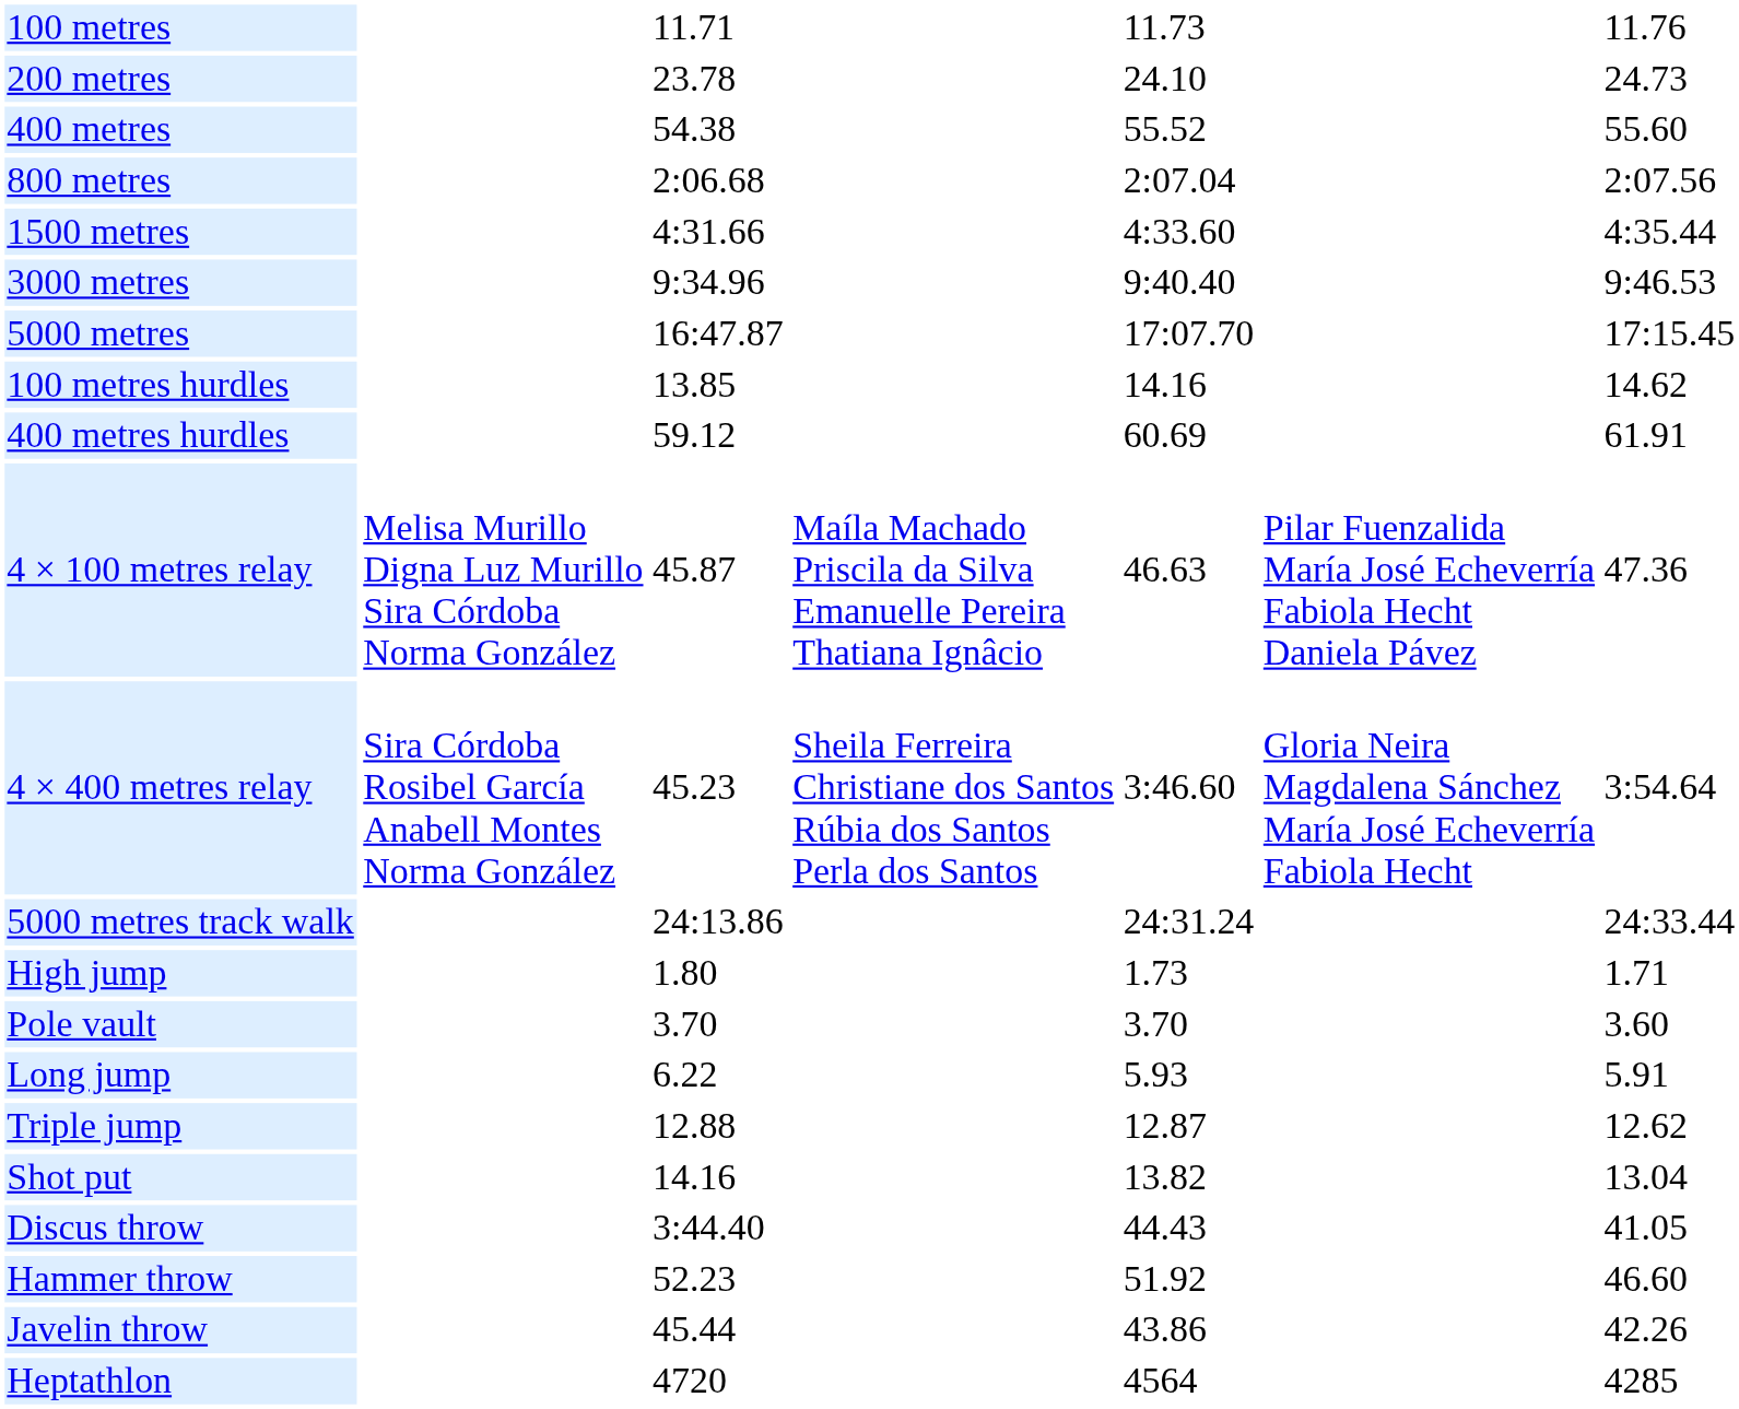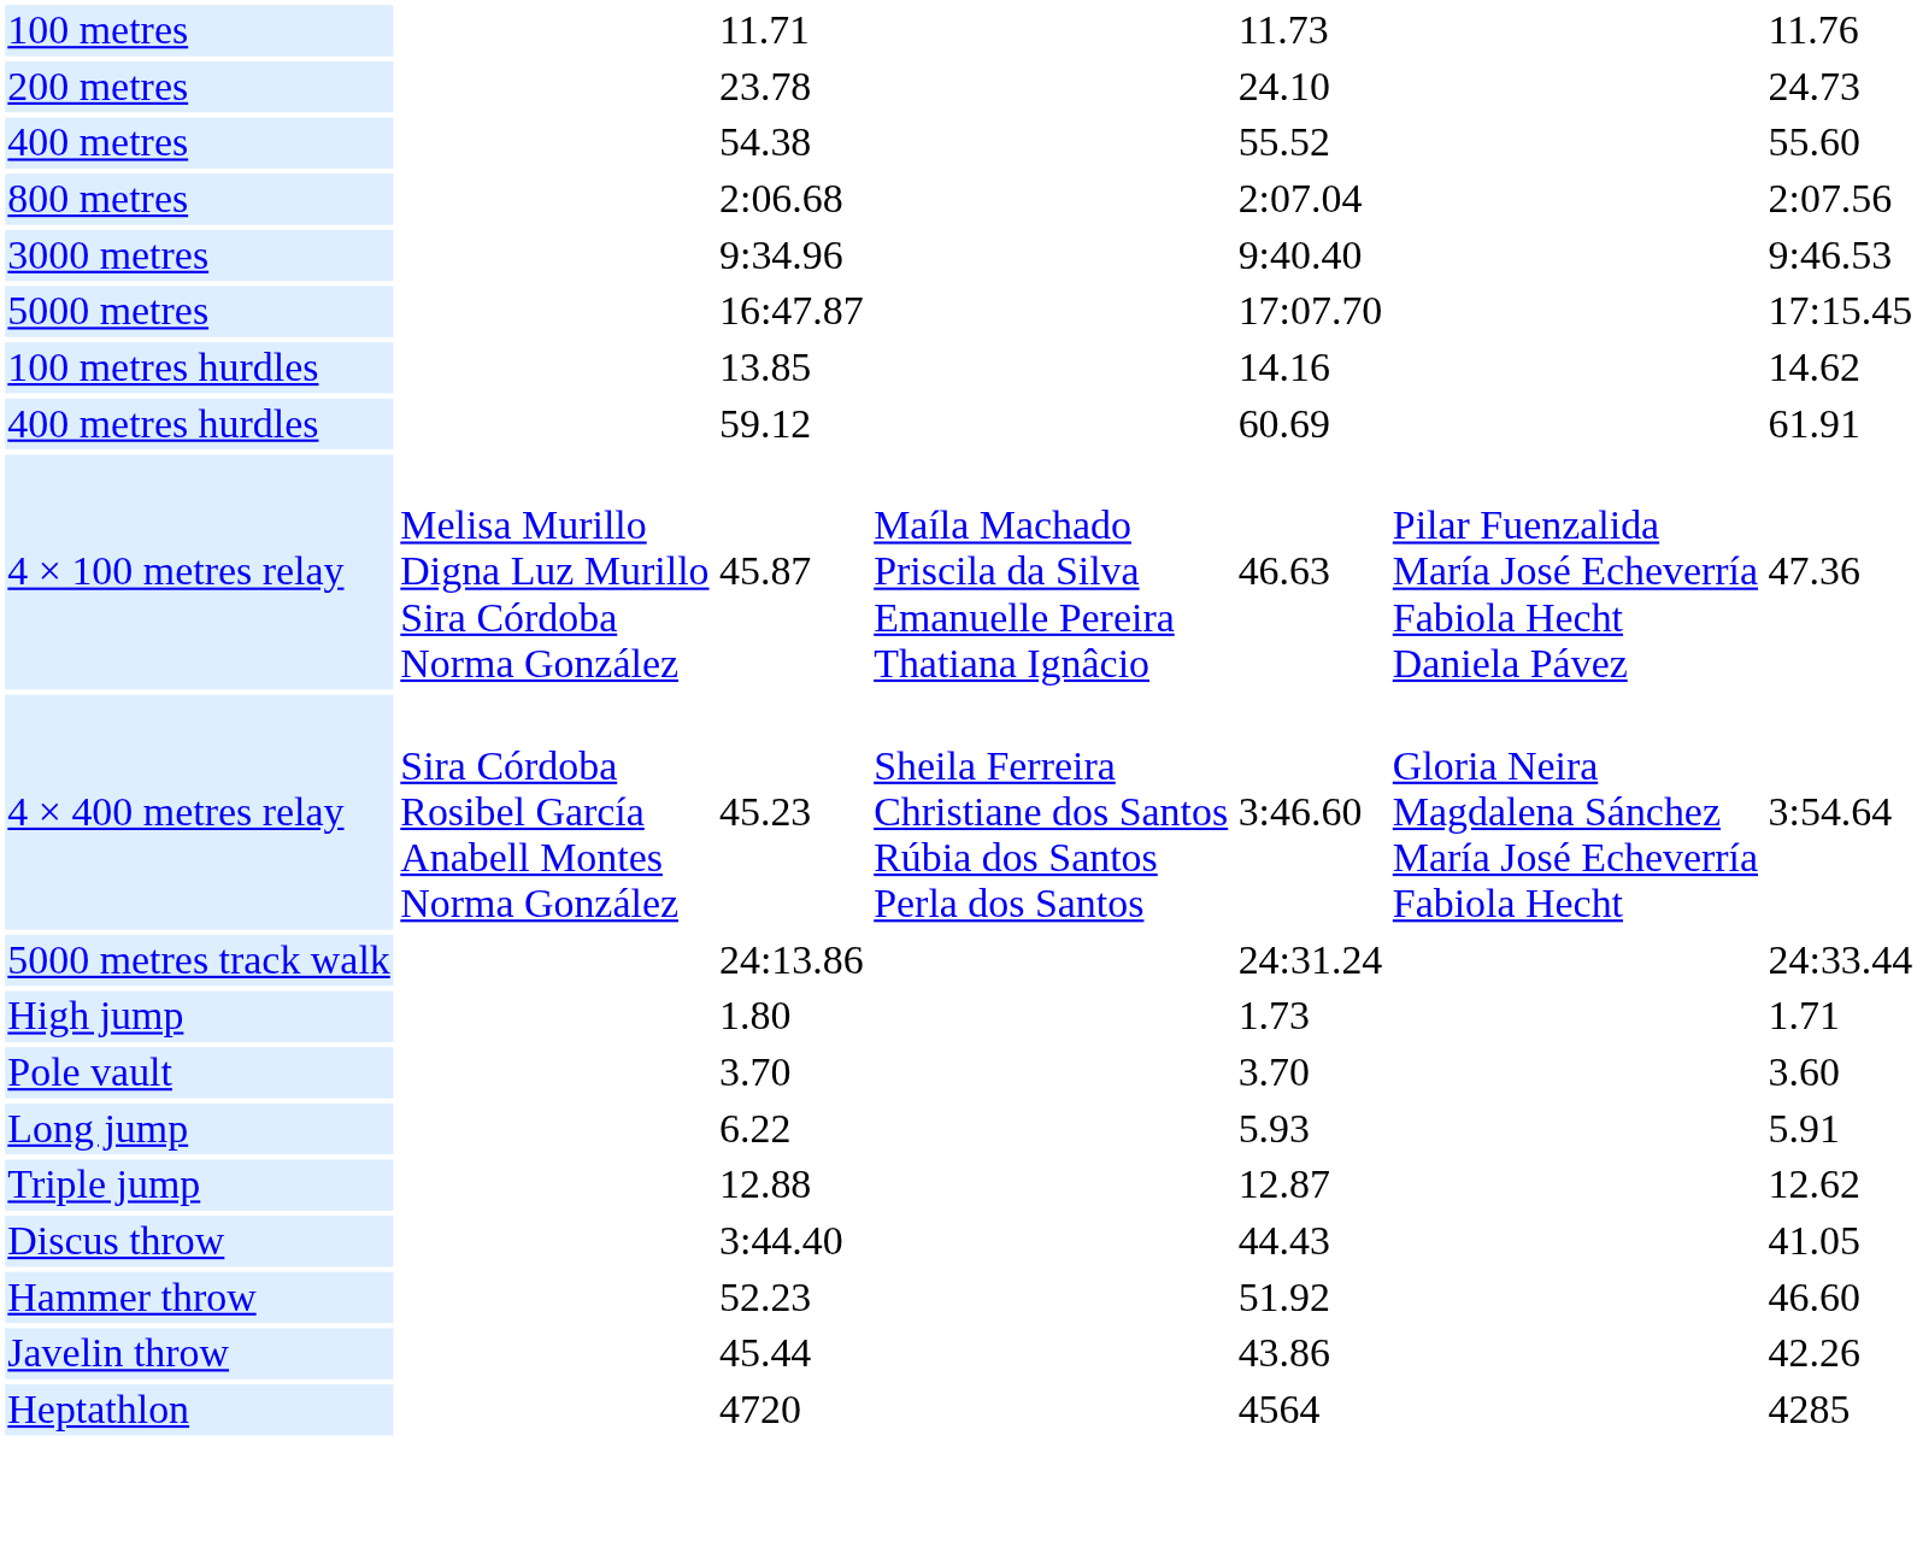- row: 1500 metres | 4:31.66 | 4:33.60 | 4:35.44
- row: Shot put | 14.16 | 13.82 | 13.04
